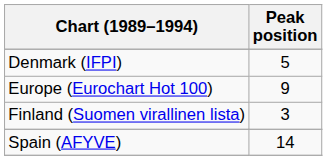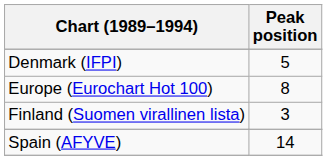Europe (Eurochart Hot 100) | Peak position: 9 -> 8
